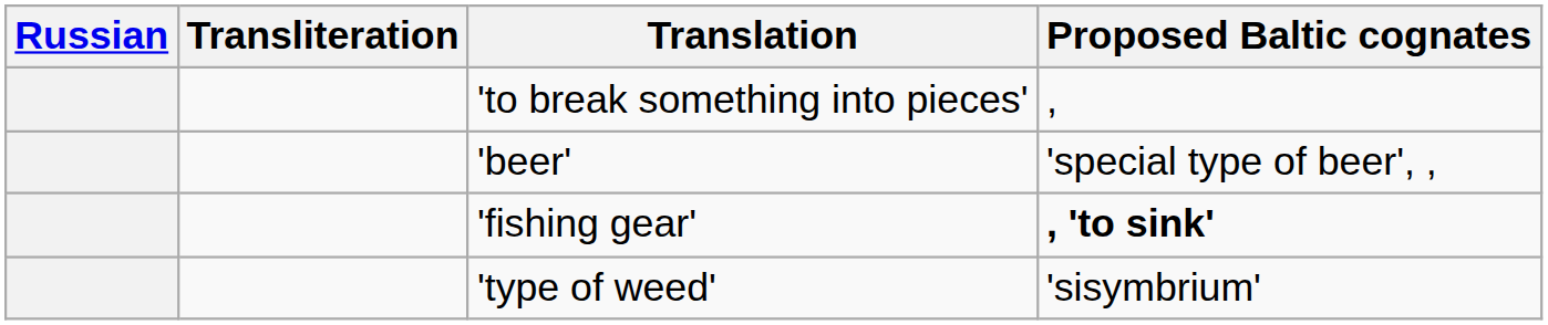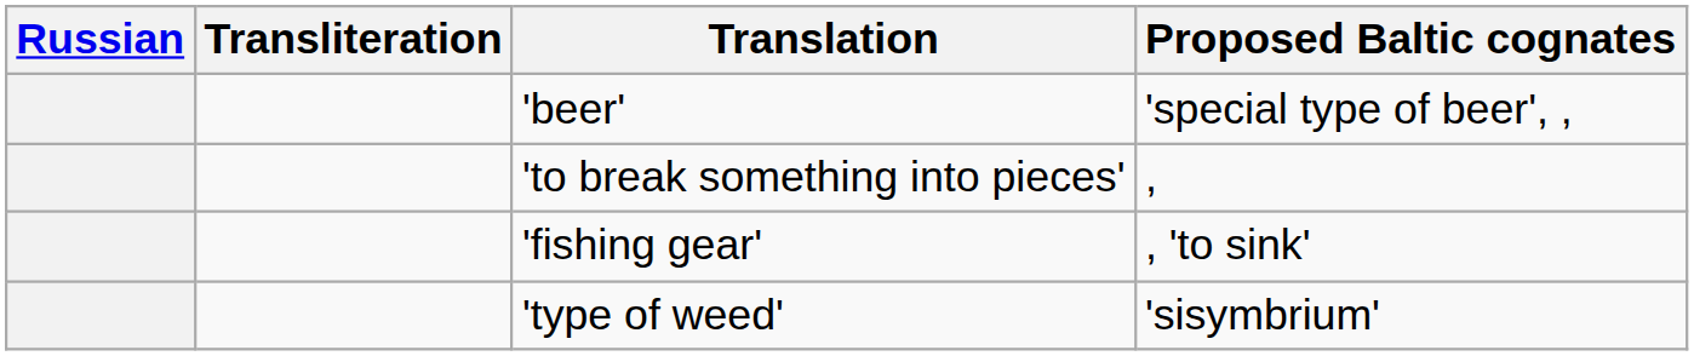rows swapped: 'beer' <-> 'to break something into pieces'
'fishing gear' | Proposed Baltic cognates: bold -> normal
